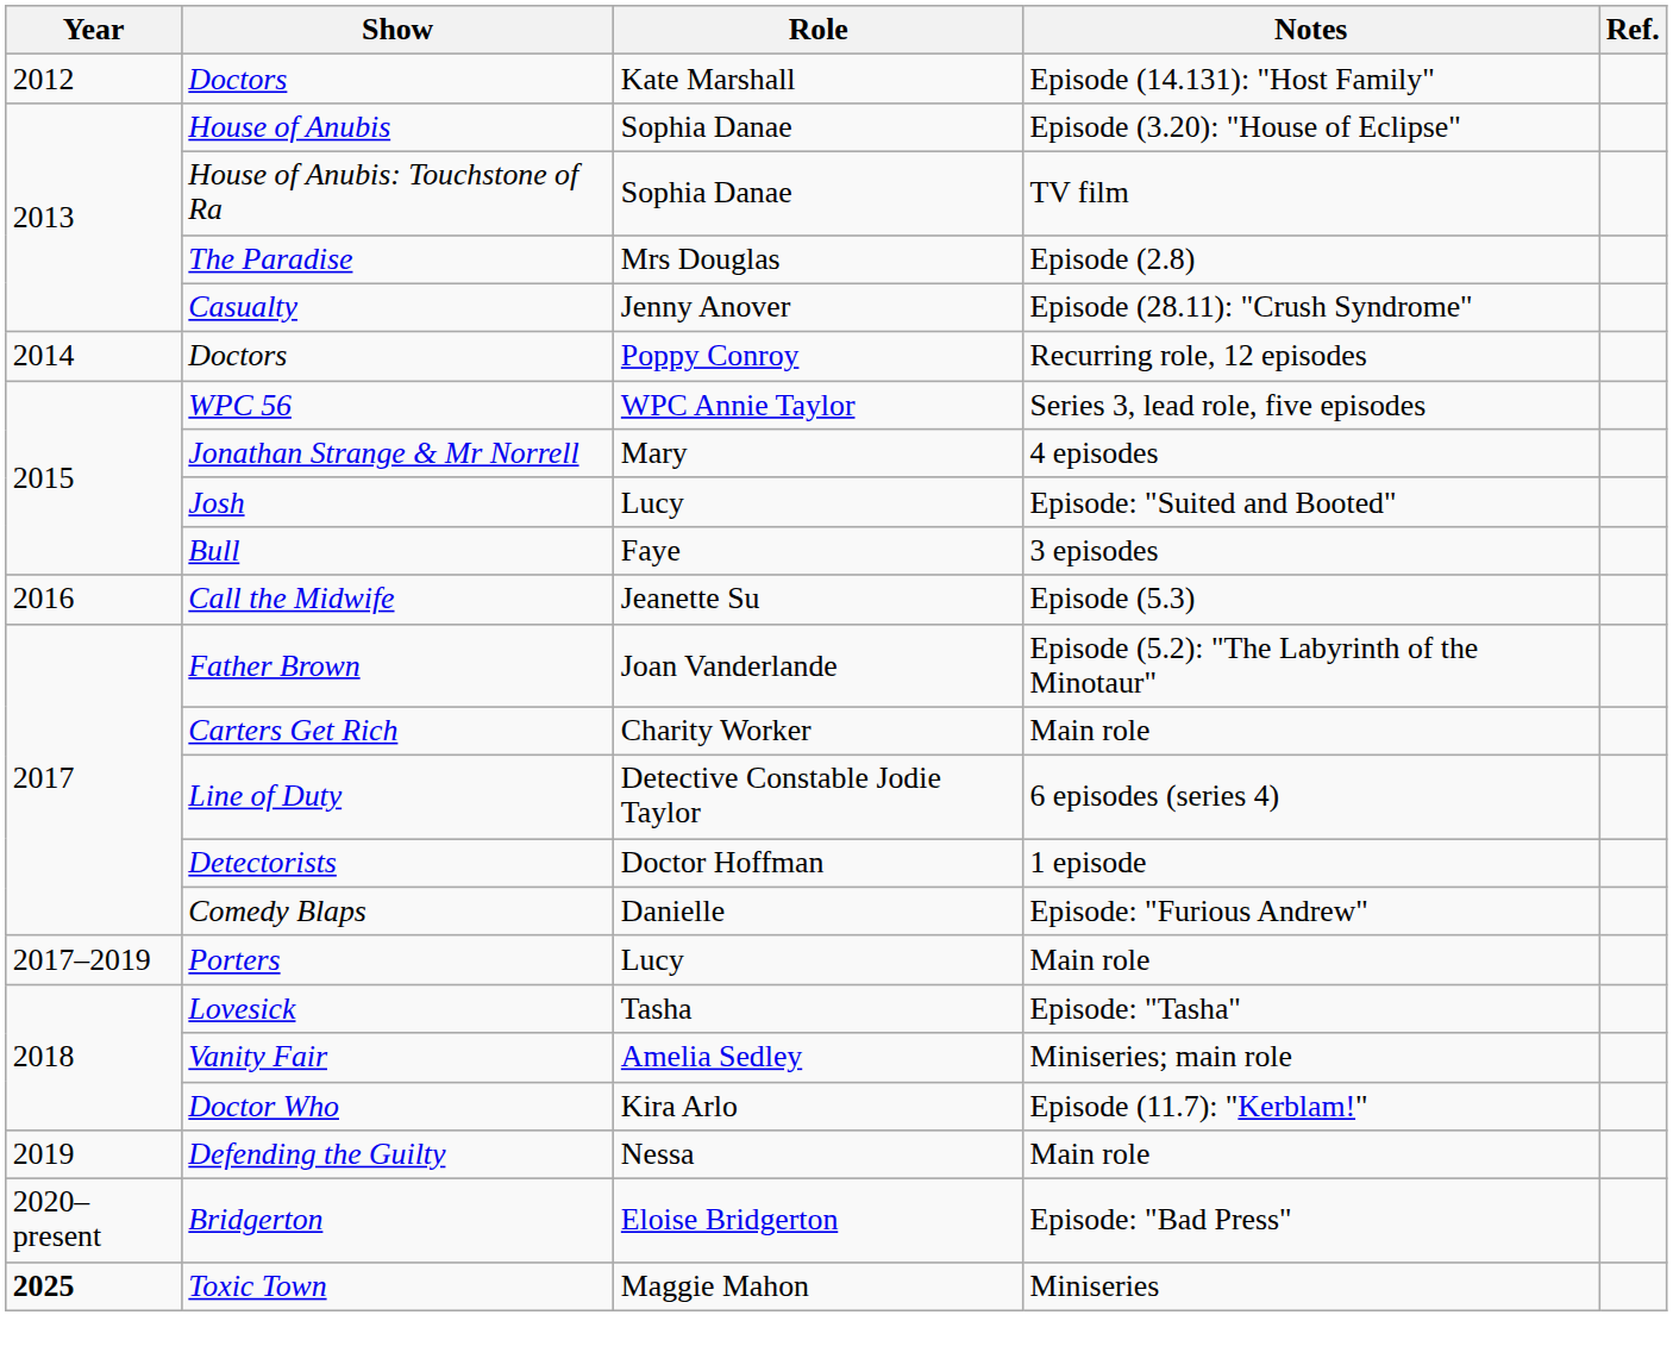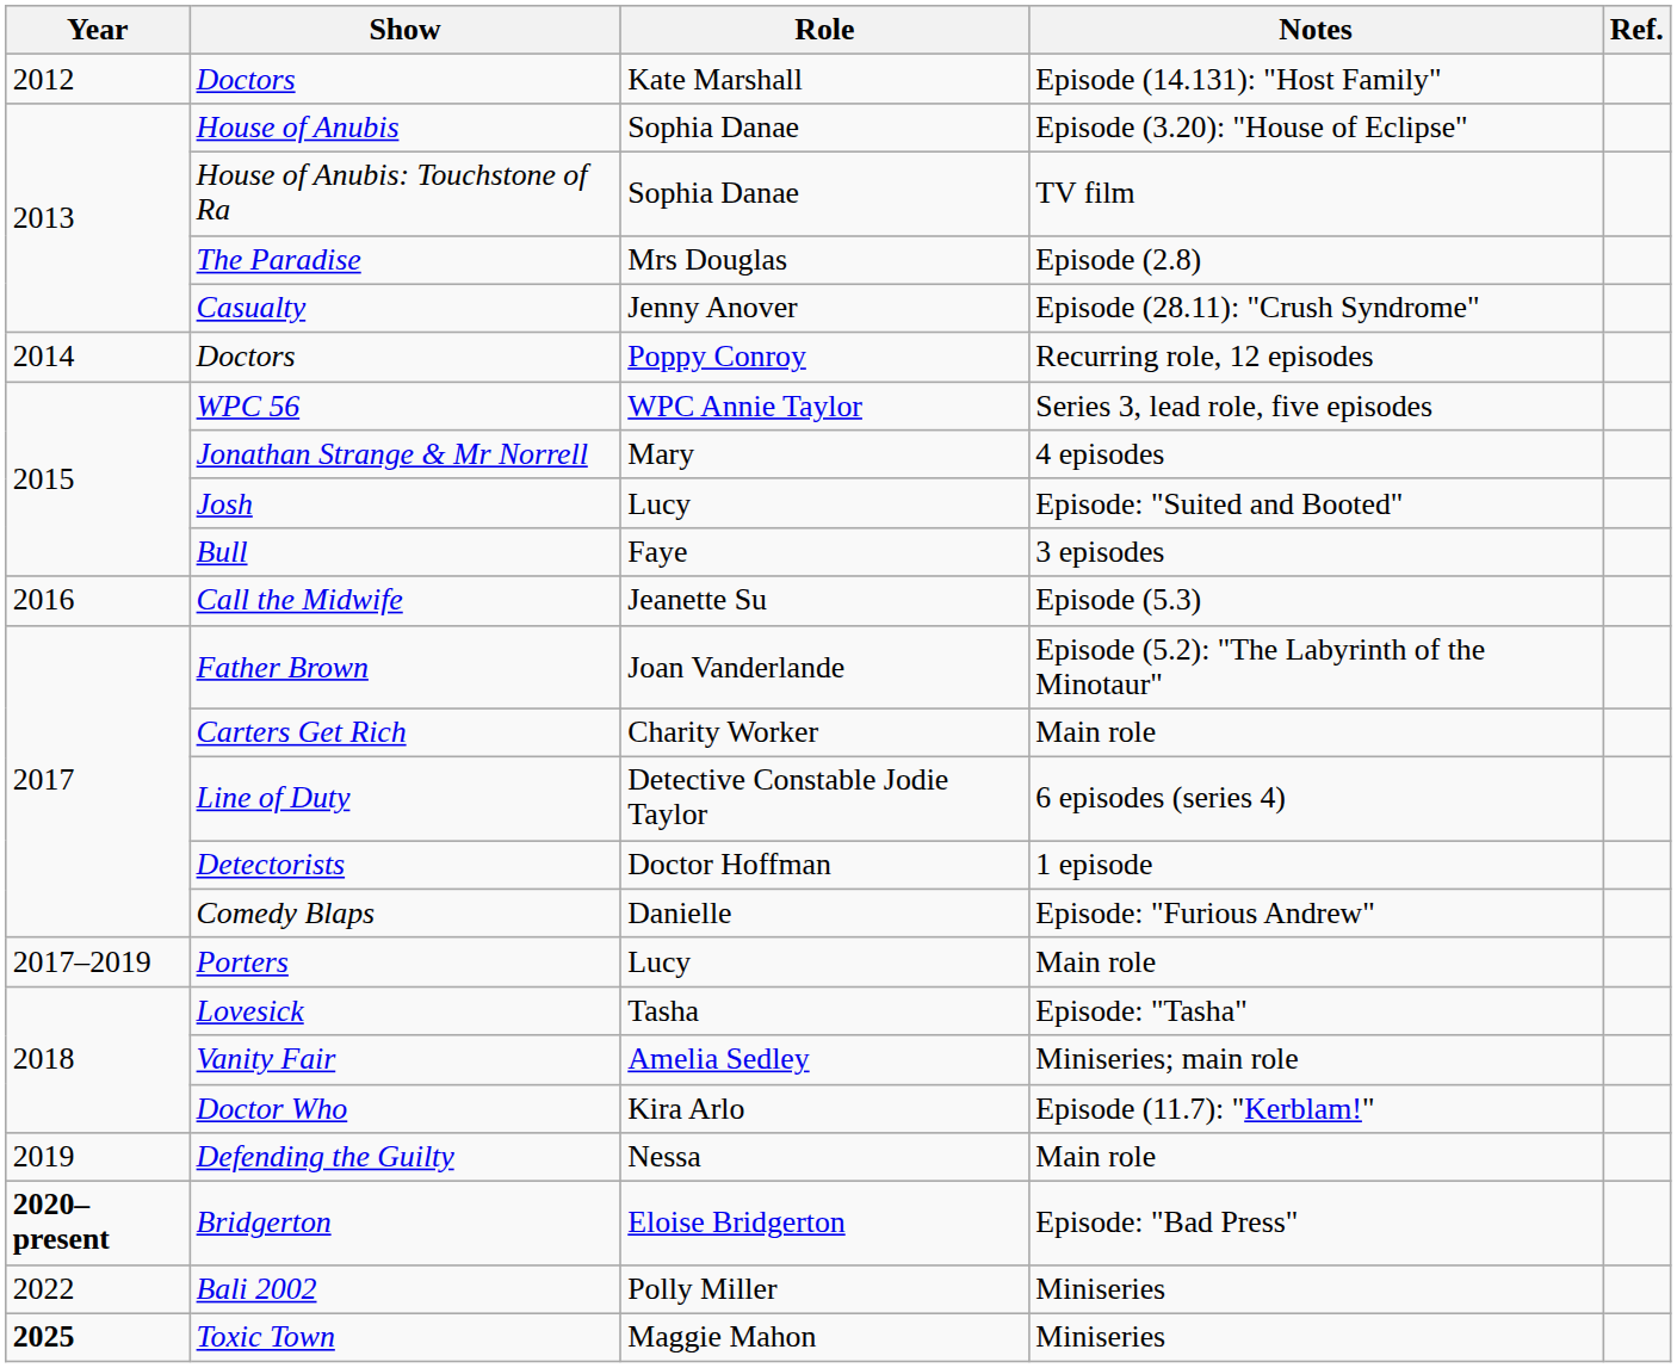Bridgerton | Year: normal -> bold
+ row: 2022 | Bali 2002 | Polly Miller | Miniseries
